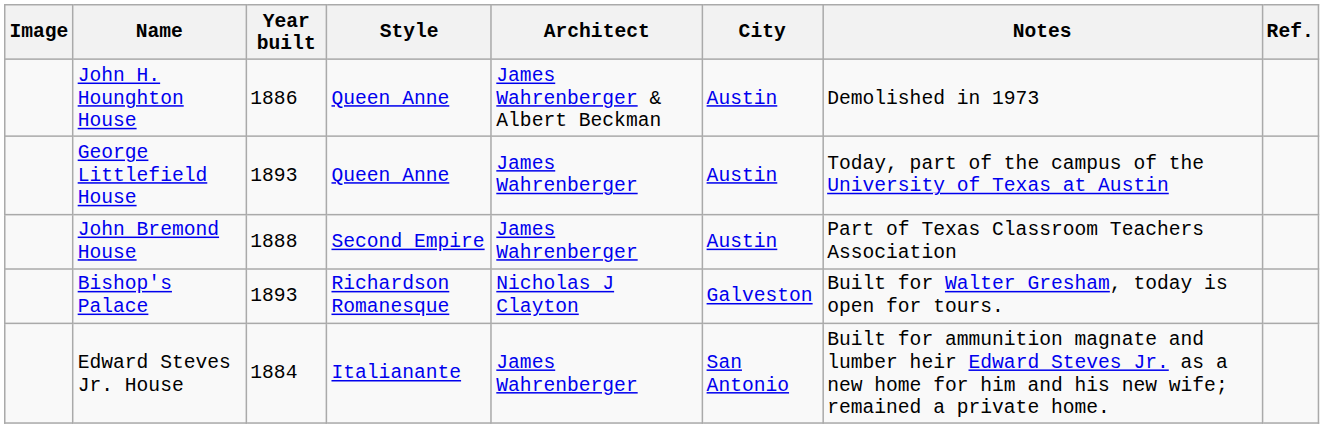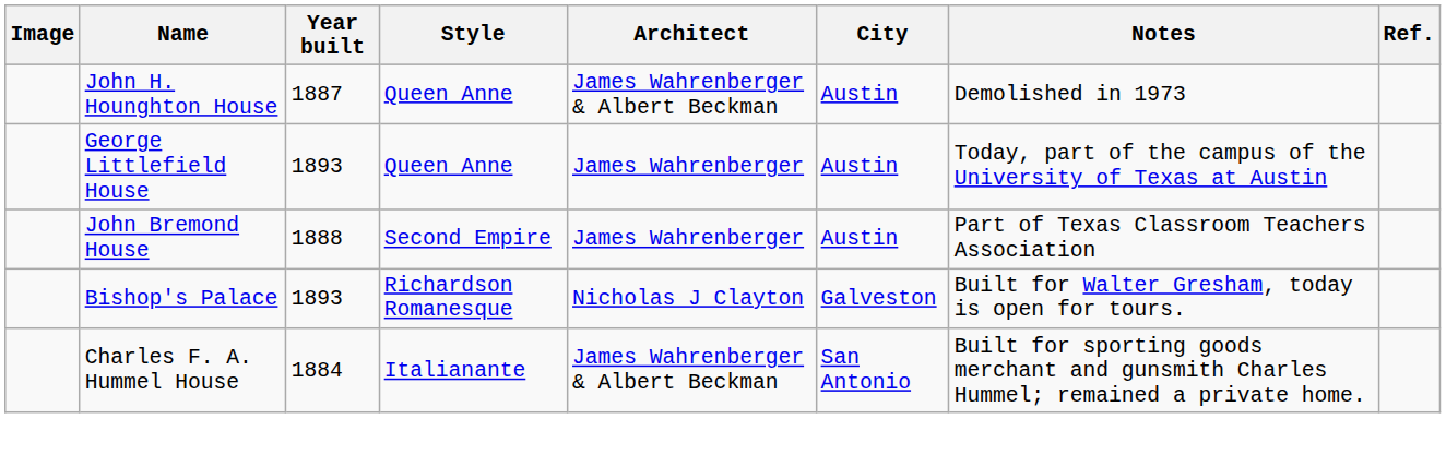John H. Hounghton House | Year built: 1886 -> 1887
- row: Edward Steves Jr. House | 1884 | Italianante | James Wahrenberger | San Antonio | Built for ammunition magnate and lumber heir Edward Steves Jr. as a new home for him and his new wife; remained a private home.
+ row: Charles F. A. Hummel House | 1884 | Italianante | James Wahrenberger & Albert Beckman | San Antonio | Built for sporting goods merchant and gunsmith Charles Hummel; remained a private home.
